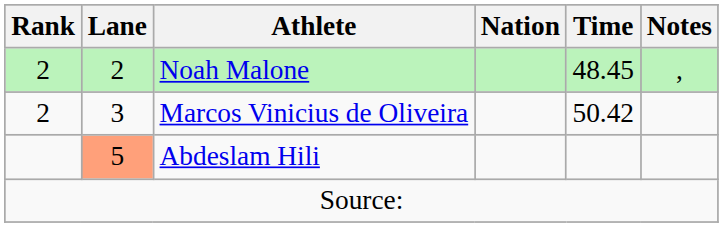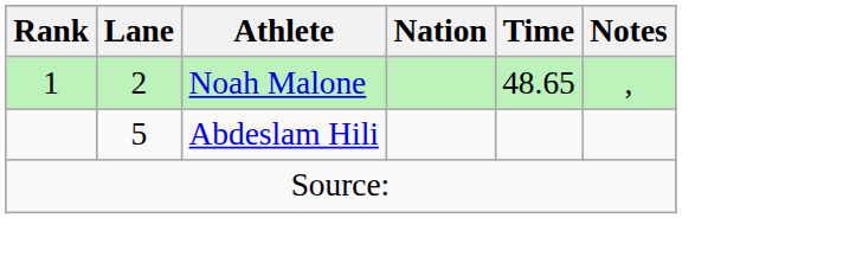Noah Malone | Rank: 2 -> 1
Noah Malone | Time: 48.45 -> 48.65
- row: 2 | 3 | Marcos Vinicius de Oliveira | 50.42
Abdeslam Hili | Lane: lightsalmon background -> no background
